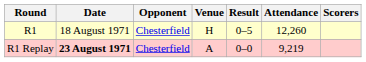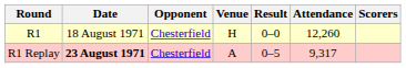R1 | Result: 0–5 -> 0–0
R1 Replay | Result: 0–0 -> 0–5
R1 Replay | Attendance: 9,219 -> 9,317
